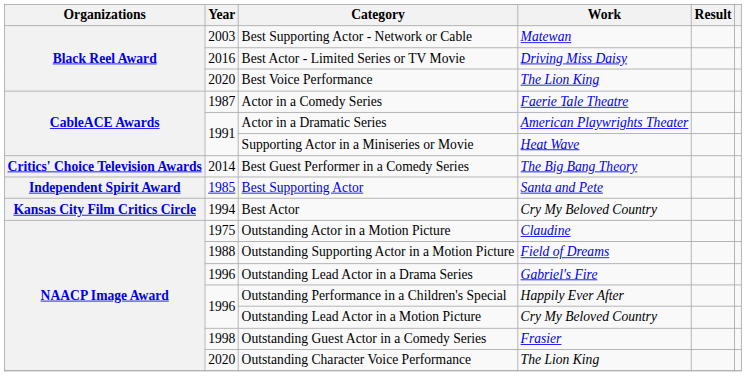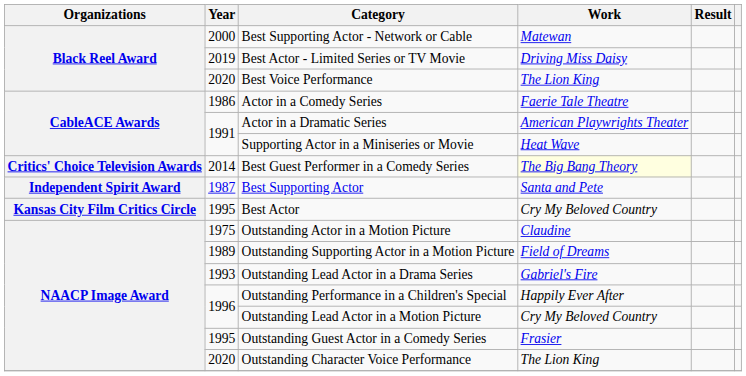Best Supporting Actor - Network or Cable | Year: 2003 -> 2000
Best Actor - Limited Series or TV Movie | Year: 2016 -> 2019
Actor in a Comedy Series | Year: 1987 -> 1986
Best Guest Performer in a Comedy Series | Work: no background -> lightyellow background
Best Supporting Actor | Year: 1985 -> 1987
Best Actor | Year: 1994 -> 1995
Outstanding Supporting Actor in a Motion Picture | Year: 1988 -> 1989
Outstanding Lead Actor in a Drama Series | Year: 1996 -> 1993
Outstanding Guest Actor in a Comedy Series | Year: 1998 -> 1995
